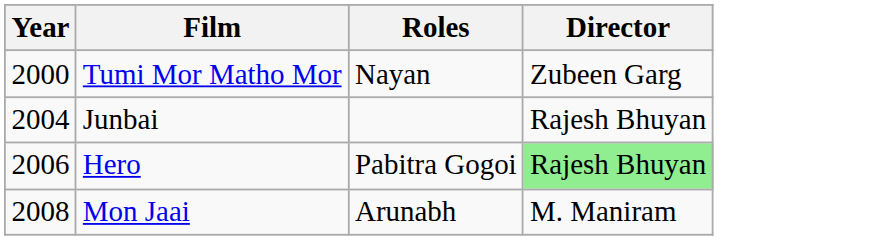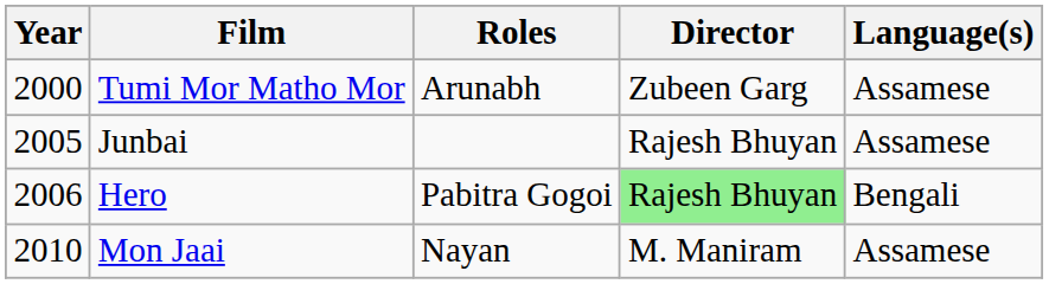+ column: Language(s) | Assamese | Assamese | Bengali | Assamese
Tumi Mor Matho Mor | Roles: Nayan -> Arunabh
Junbai | Year: 2004 -> 2005
Mon Jaai | Year: 2008 -> 2010
Mon Jaai | Roles: Arunabh -> Nayan
